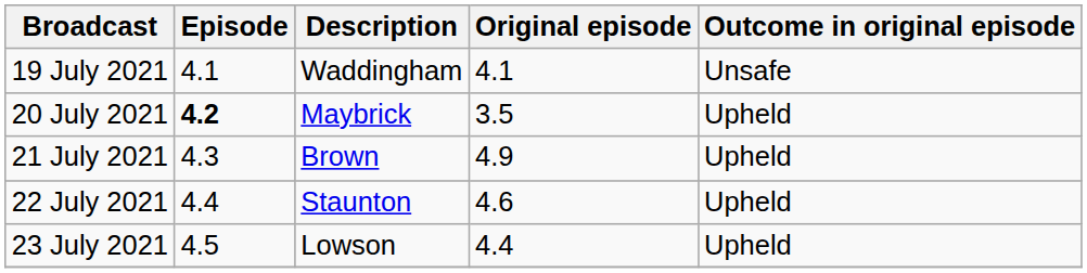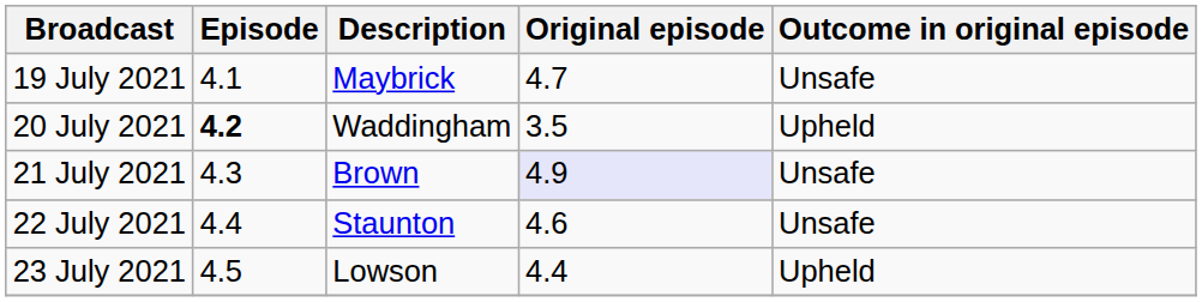19 July 2021 | Description: Waddingham -> Maybrick
19 July 2021 | Original episode: 4.1 -> 4.7
20 July 2021 | Description: Maybrick -> Waddingham
21 July 2021 | Original episode: no background -> lavender background
21 July 2021 | Outcome in original episode: Upheld -> Unsafe
22 July 2021 | Outcome in original episode: Upheld -> Unsafe
